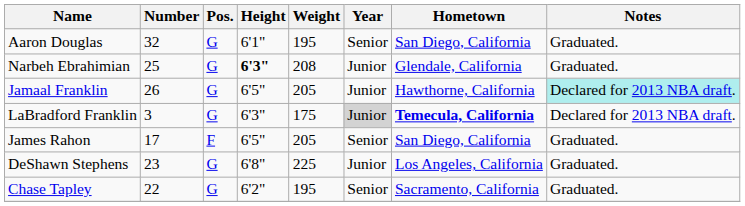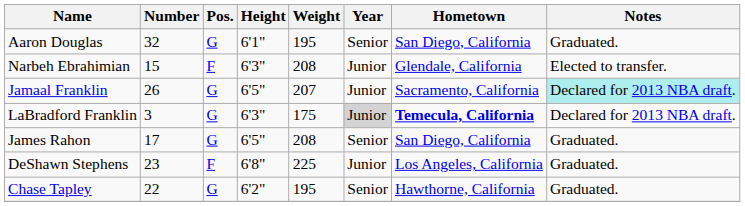Narbeh Ebrahimian | Number: 25 -> 15
Narbeh Ebrahimian | Pos.: G -> F
Narbeh Ebrahimian | Height: bold -> normal
Narbeh Ebrahimian | Notes: Graduated. -> Elected to transfer.
Jamaal Franklin | Weight: 205 -> 207
Jamaal Franklin | Hometown: Hawthorne, California -> Sacramento, California
James Rahon | Pos.: F -> G
James Rahon | Weight: 205 -> 208
DeShawn Stephens | Pos.: G -> F
Chase Tapley | Hometown: Sacramento, California -> Hawthorne, California
